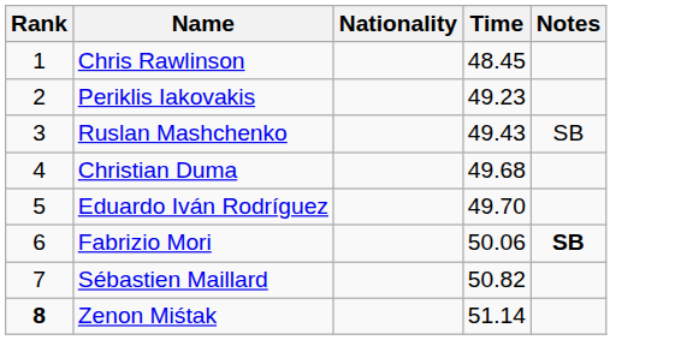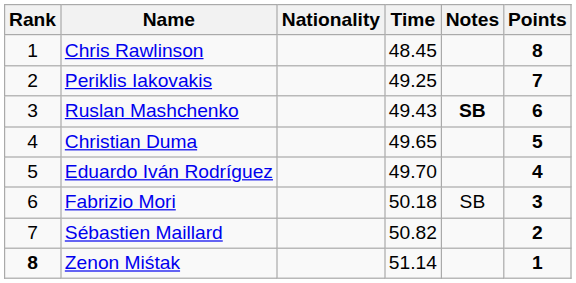+ column: Points | 8 | 7 | 6 | 5 | 4 | 3 | 2 | 1
Periklis Iakovakis | Time: 49.23 -> 49.25
Ruslan Mashchenko | Notes: normal -> bold
Christian Duma | Time: 49.68 -> 49.65
Fabrizio Mori | Time: 50.06 -> 50.18
Fabrizio Mori | Notes: bold -> normal
